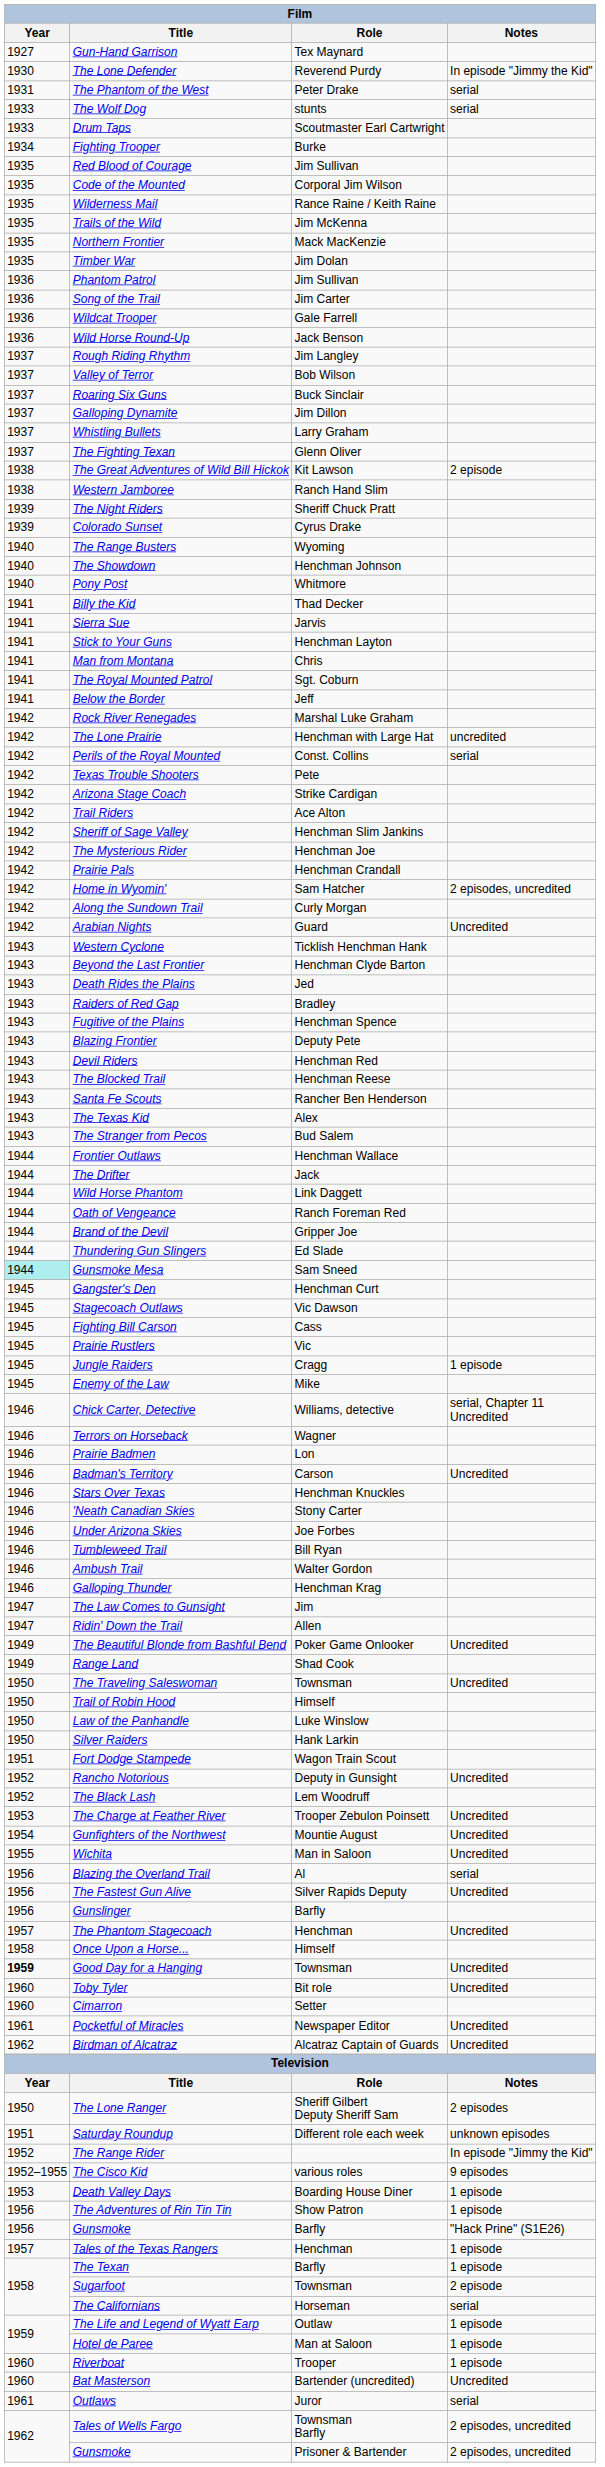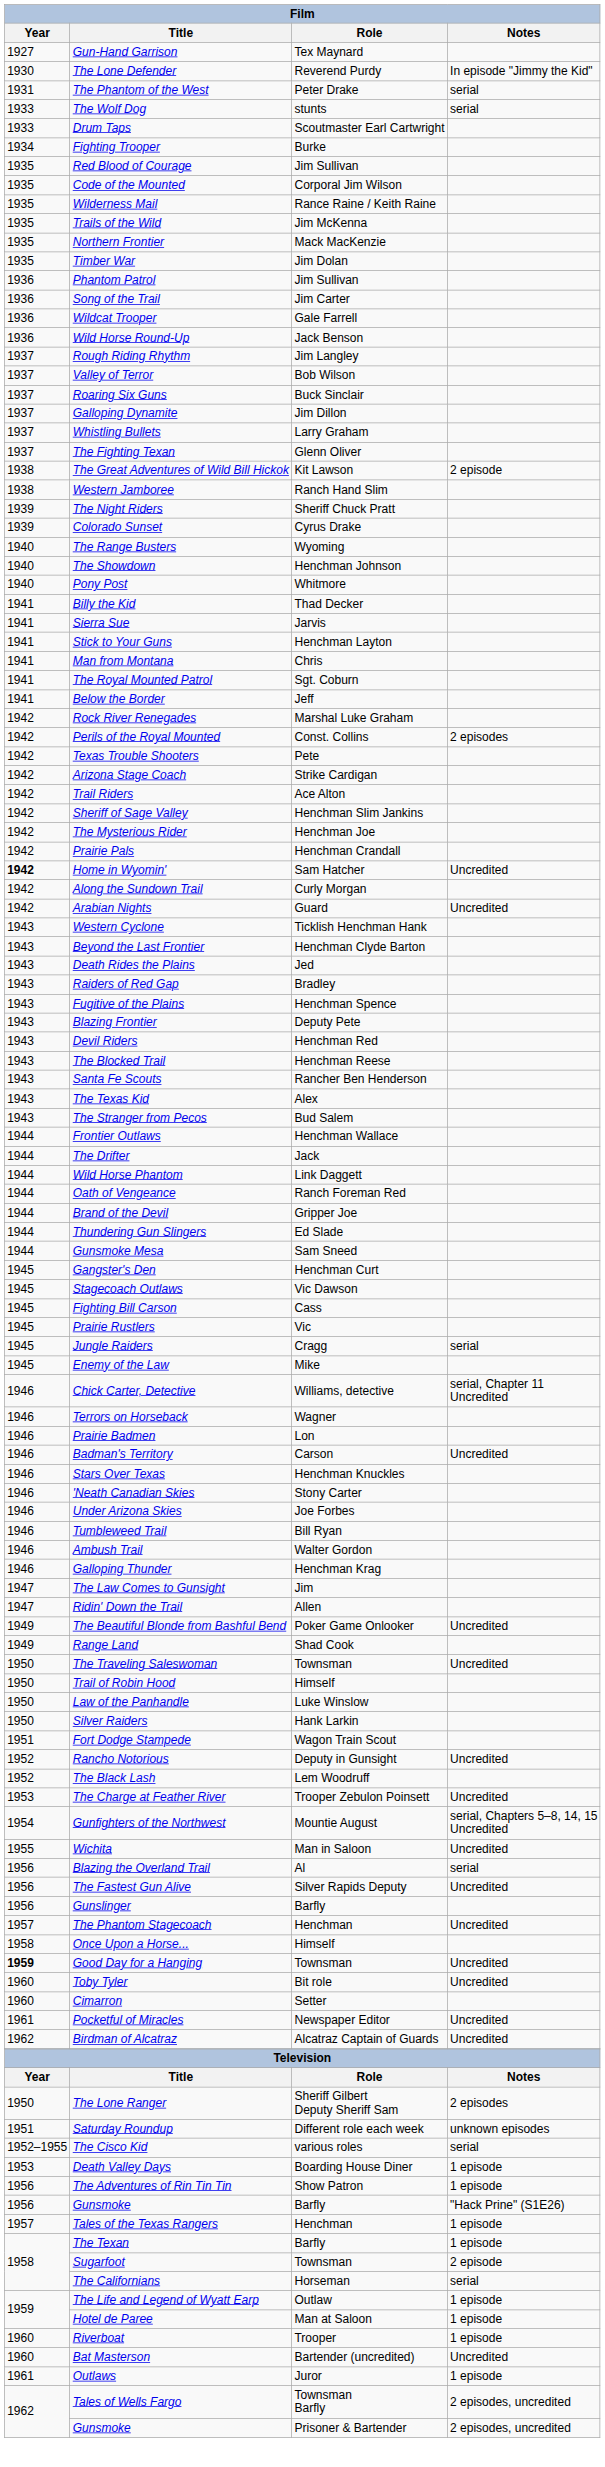- row: 1942 | The Lone Prairie | Henchman with Large Hat | uncredited
Perils of the Royal Mounted | Notes: serial -> 2 episodes
Home in Wyomin' | Year: normal -> bold
Home in Wyomin' | Notes: 2 episodes, uncredited -> Uncredited
Gunsmoke Mesa | Year: paleturquoise background -> no background
Jungle Raiders | Notes: 1 episode -> serial
Gunfighters of the Northwest | Notes: Uncredited -> serial, Chapters 5–8, 14, 15 Uncredited
- row: 1952 | The Range Rider | In episode "Jimmy the Kid"
The Cisco Kid | Notes: 9 episodes -> serial
Outlaws | Notes: serial -> 1 episode
